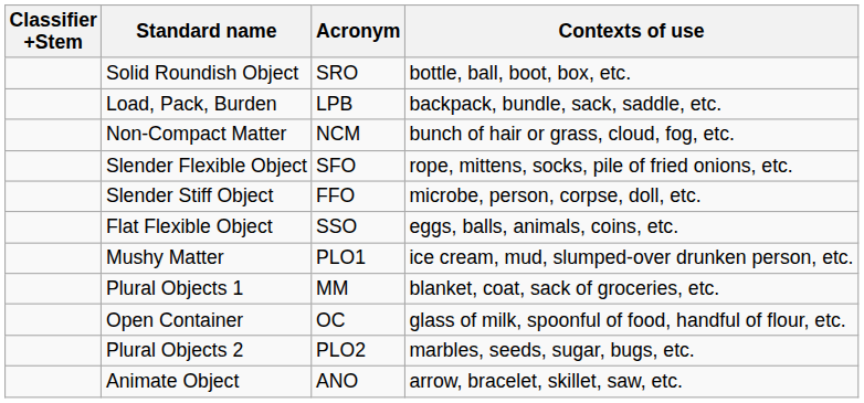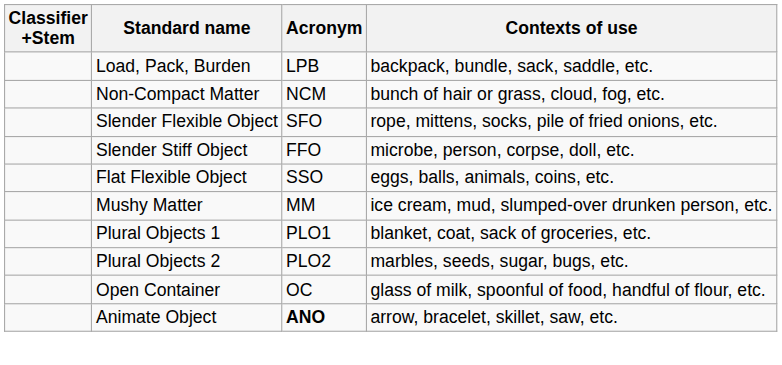- row: Solid Roundish Object | SRO | bottle, ball, boot, box, etc.
Mushy Matter | Acronym: PLO1 -> MM
Plural Objects 1 | Acronym: MM -> PLO1
rows swapped: Plural Objects 2 <-> Open Container
Animate Object | Acronym: normal -> bold
